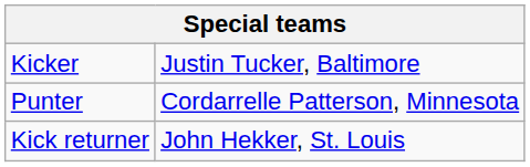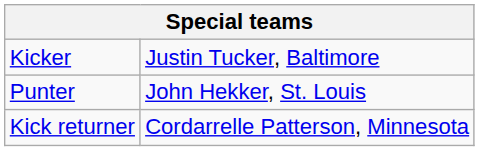Punter | column 2: Cordarrelle Patterson, Minnesota -> John Hekker, St. Louis
Kick returner | column 2: John Hekker, St. Louis -> Cordarrelle Patterson, Minnesota
